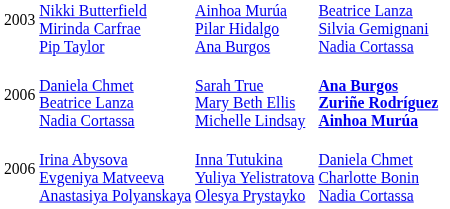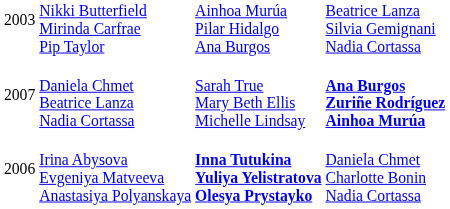Daniela Chmet Beatrice Lanza Nadia Cortassa | column 1: 2006 -> 2007
Irina Abysova Evgeniya Matveeva Anastasiya Polyanskaya | column 3: normal -> bold
